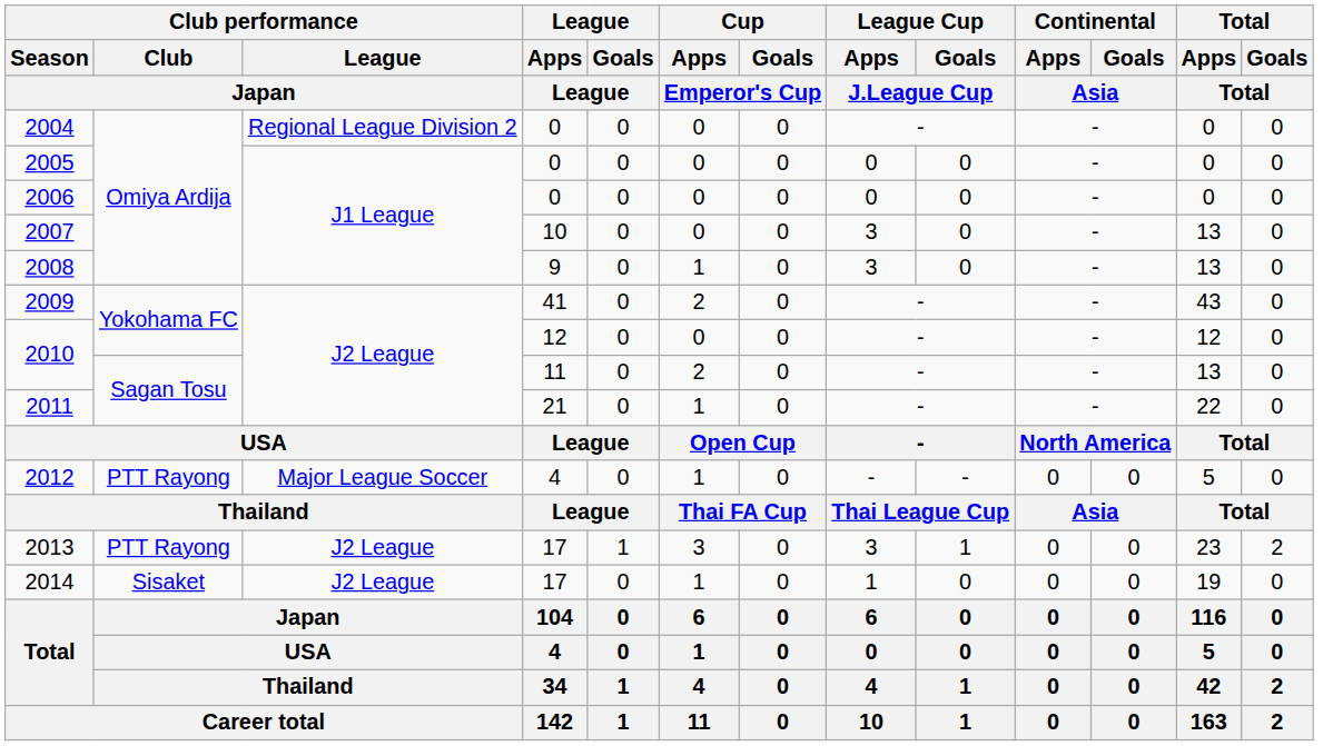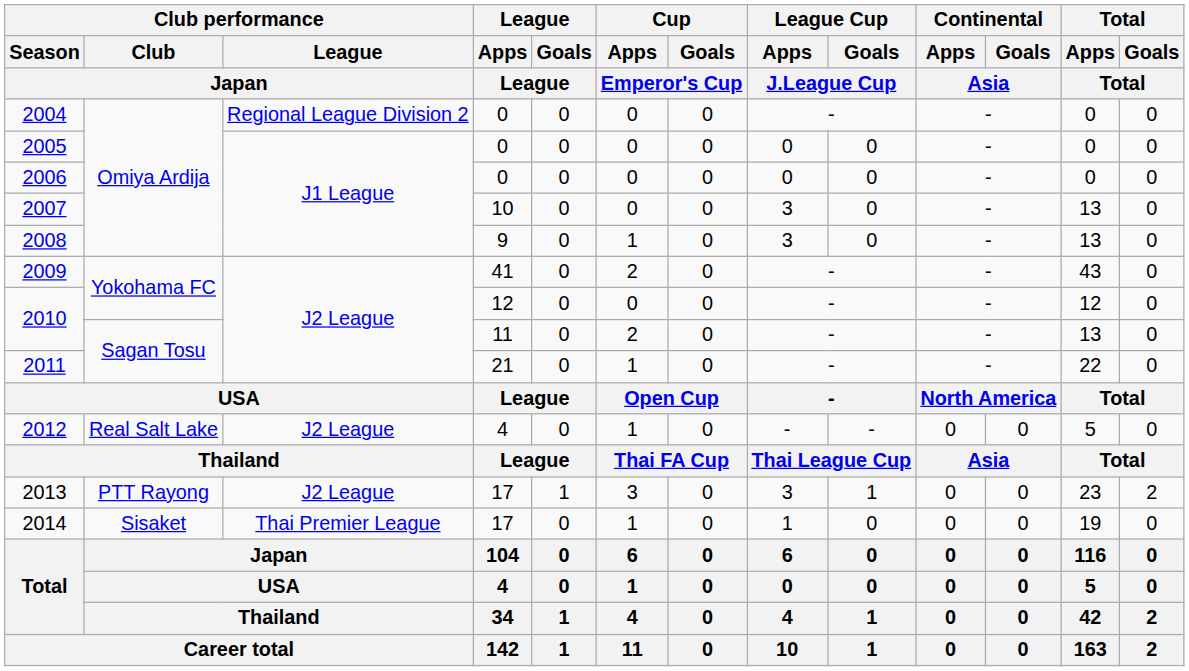2012 | Club performance / Club / Japan: PTT Rayong -> Real Salt Lake
2012 | Club performance / League / Japan: Major League Soccer -> J2 League
2014 | Club performance / League / Japan: J2 League -> Thai Premier League
